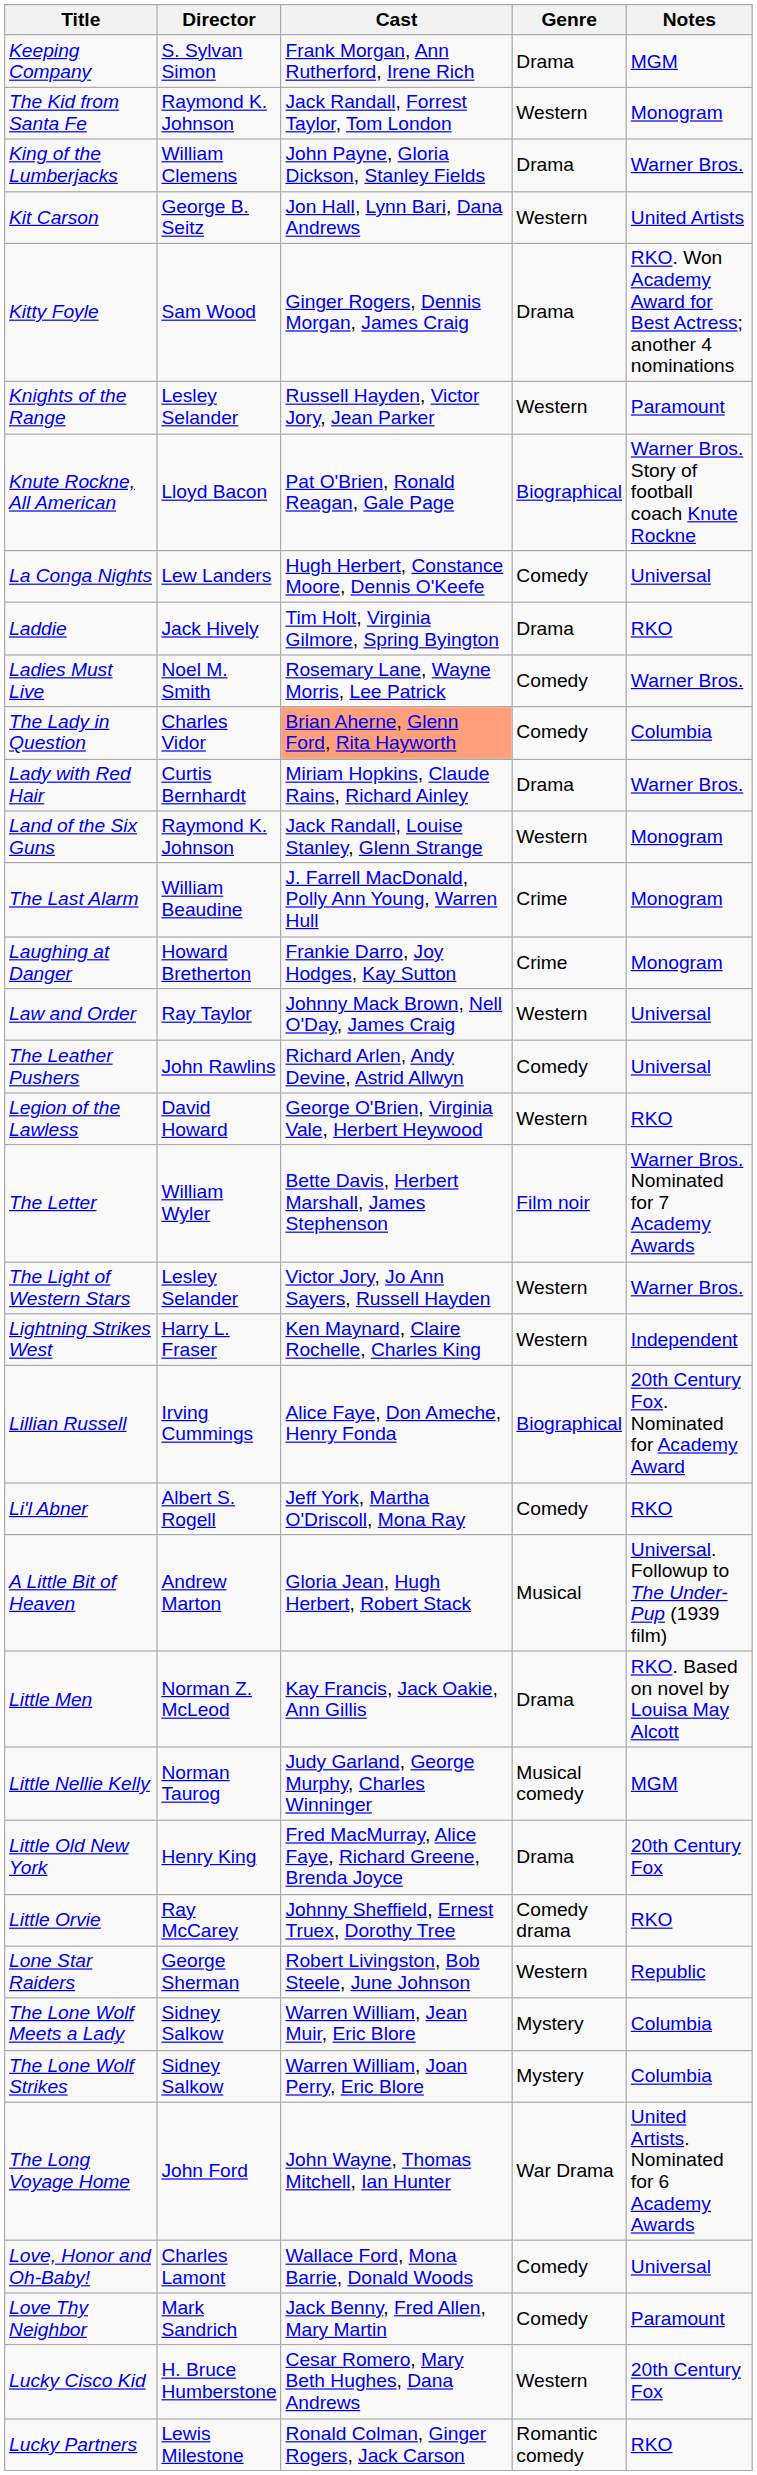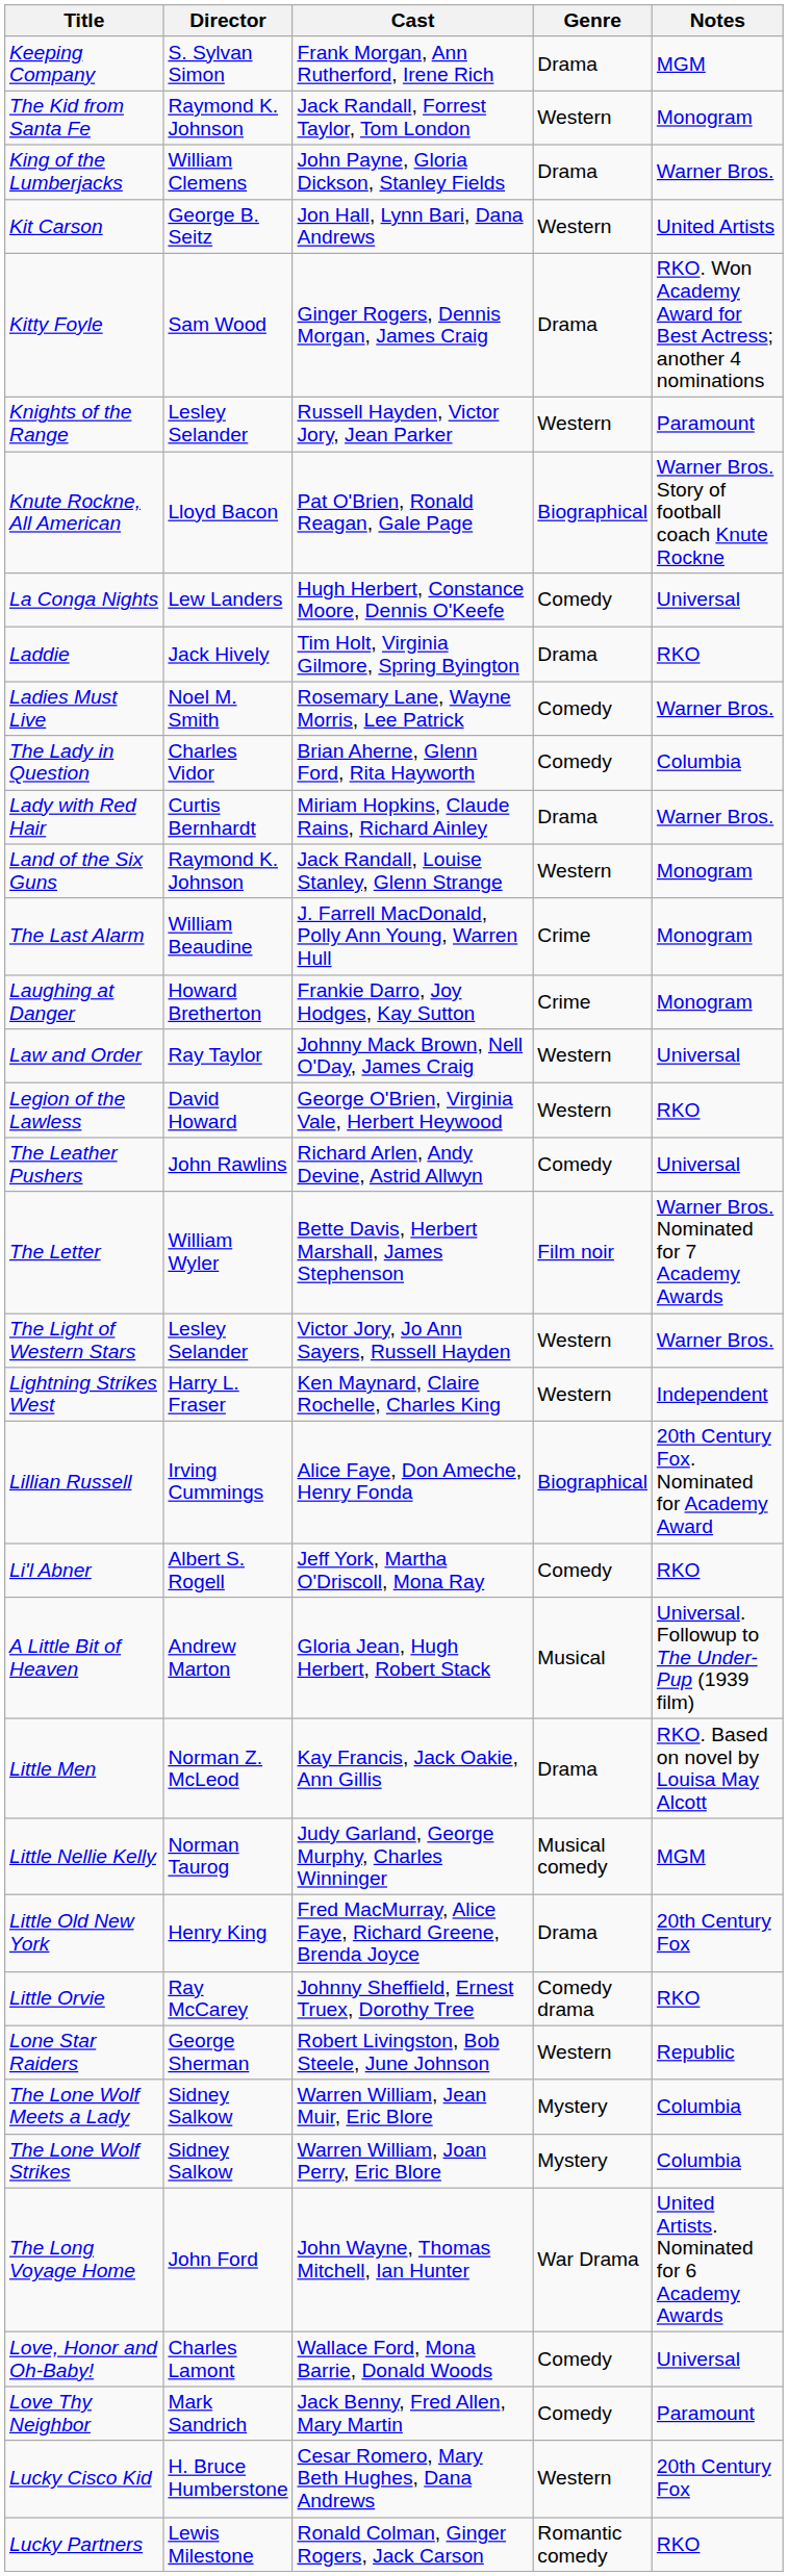The Lady in Question | Cast: lightsalmon background -> no background
rows swapped: The Leather Pushers <-> Legion of the Lawless
